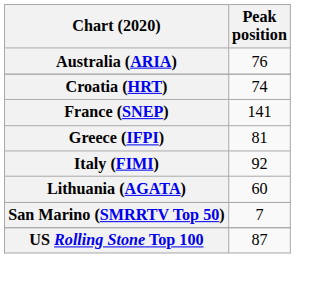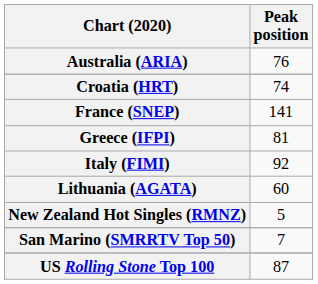+ row: New Zealand Hot Singles (RMNZ) | 5
